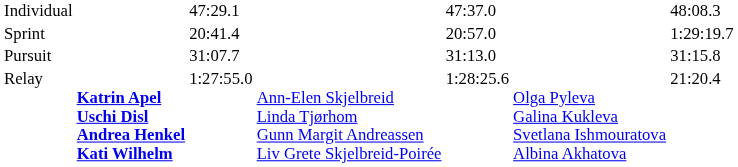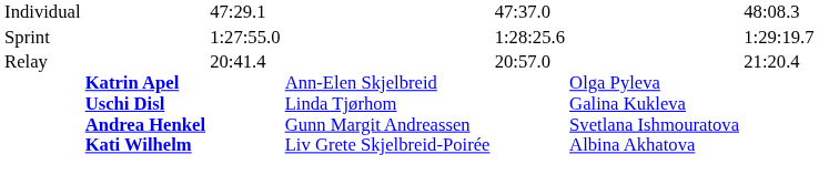Sprint | column 3: 20:41.4 -> 1:27:55.0
Sprint | column 5: 20:57.0 -> 1:28:25.6
- row: Pursuit | 31:07.7 | 31:13.0 | 31:15.8
Relay | column 3: 1:27:55.0 -> 20:41.4
Relay | column 5: 1:28:25.6 -> 20:57.0
